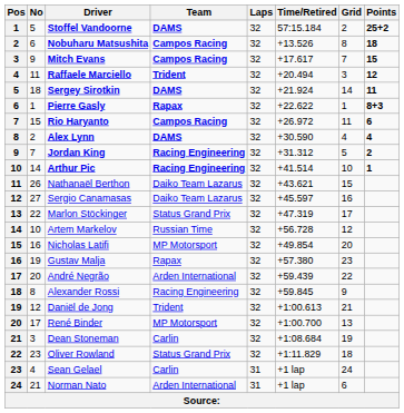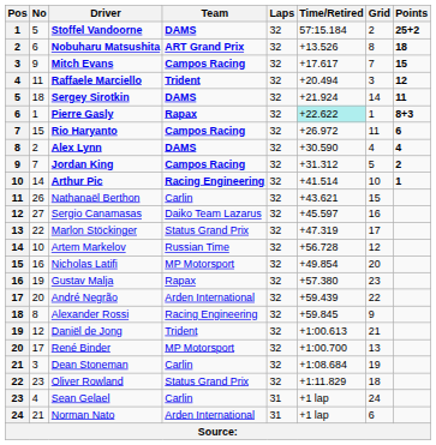Nobuharu Matsushita | Team: Campos Racing -> ART Grand Prix
Pierre Gasly | Time/Retired: no background -> paleturquoise background
Jordan King | Team: Racing Engineering -> Campos Racing
Nathanaël Berthon | Team: Daiko Team Lazarus -> Carlin
